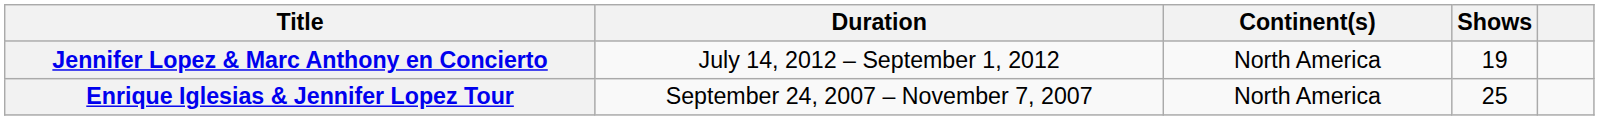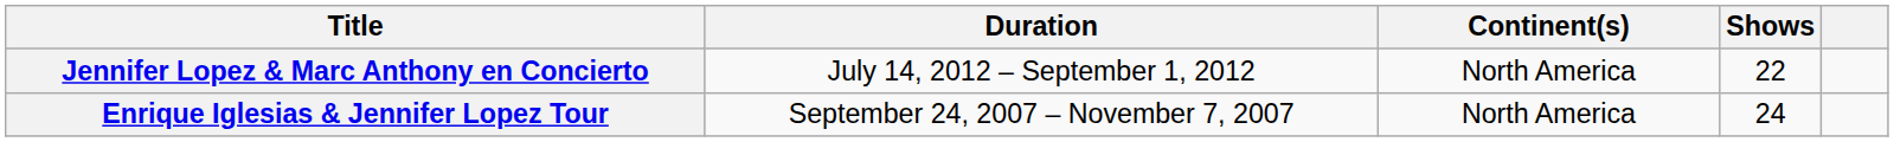Jennifer Lopez & Marc Anthony en Concierto | Shows: 19 -> 22
Enrique Iglesias & Jennifer Lopez Tour | Shows: 25 -> 24
